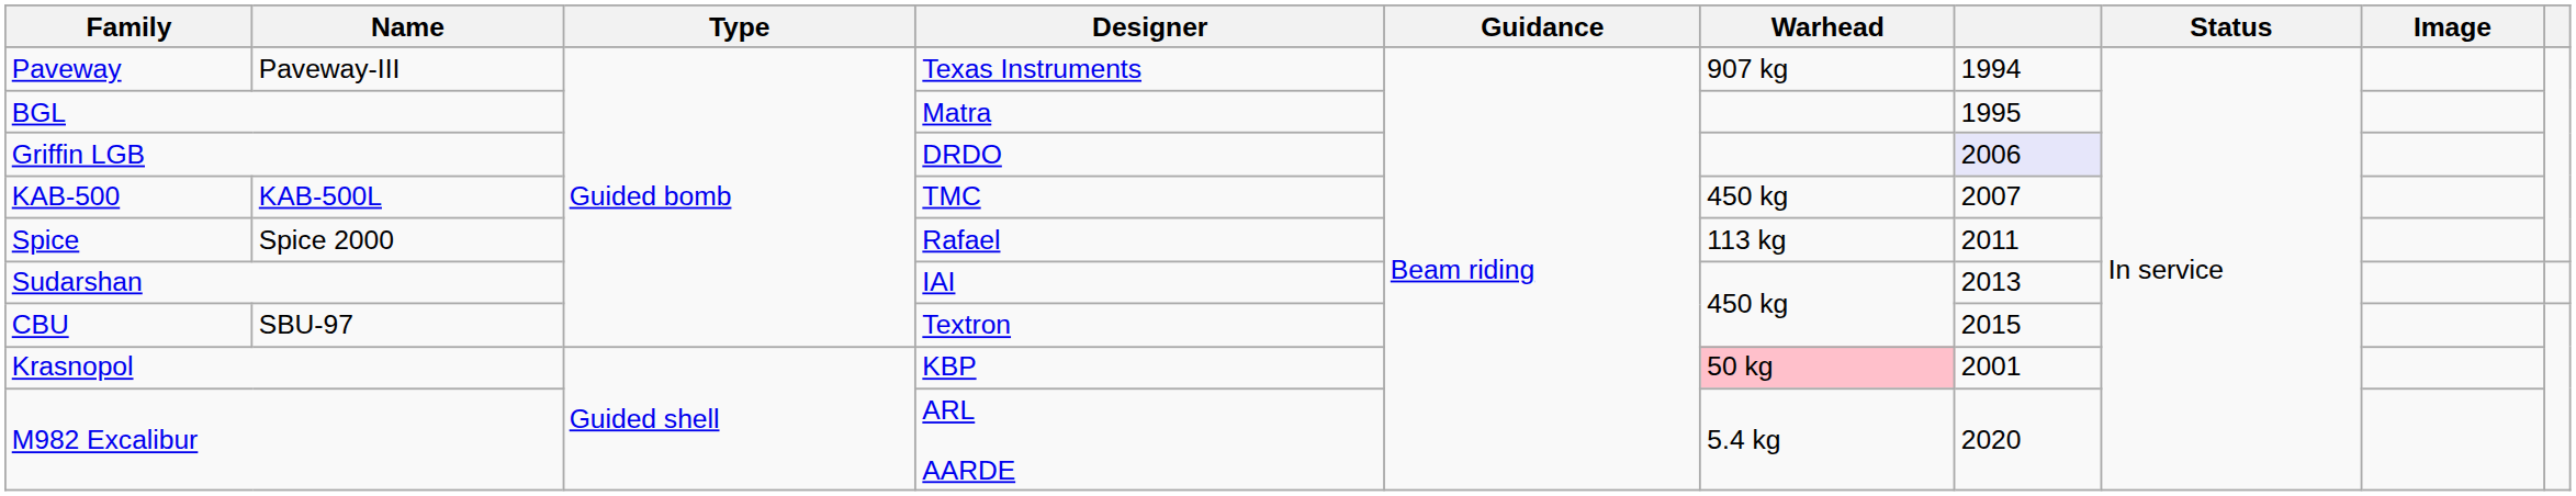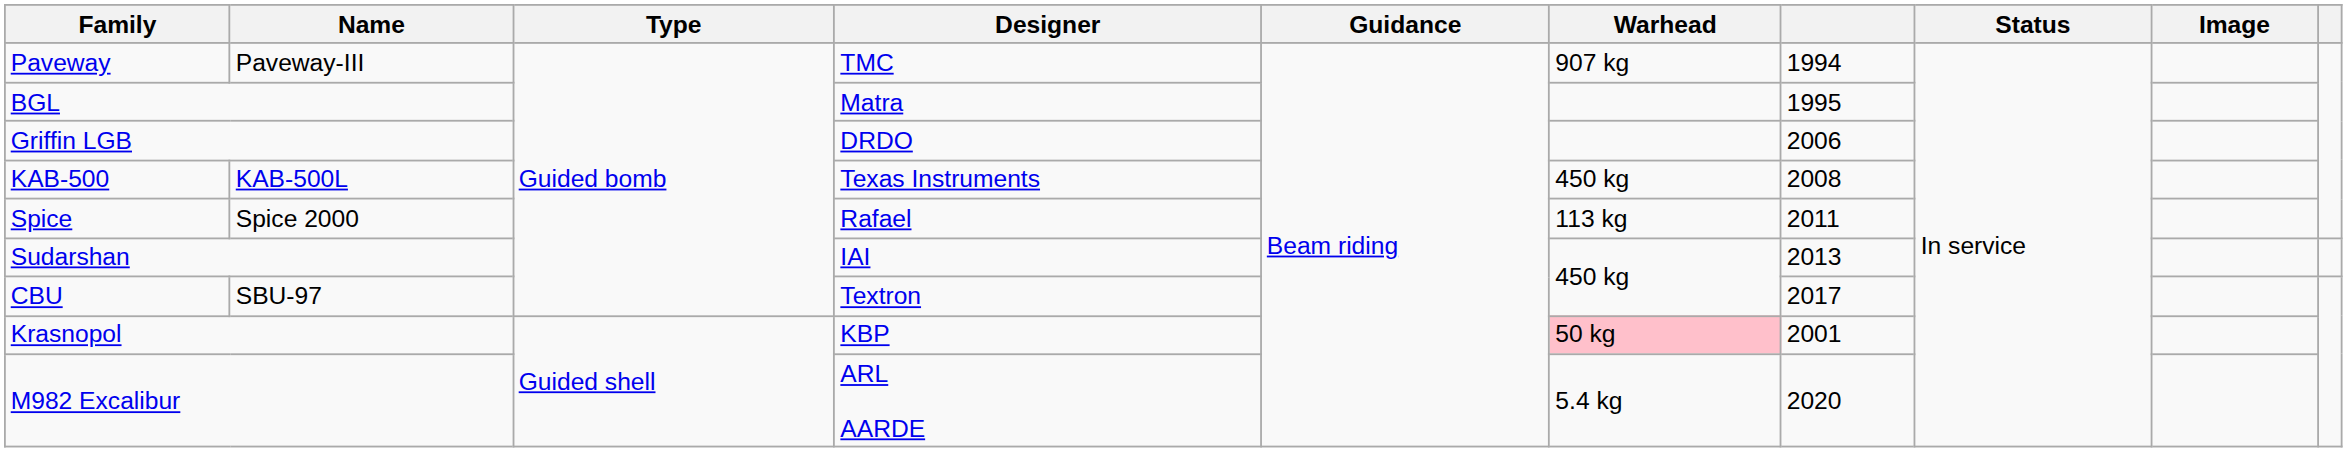Paveway | Designer: Texas Instruments -> TMC
Griffin LGB | column 7: lavender background -> no background
KAB-500 | Designer: TMC -> Texas Instruments
KAB-500 | column 7: 2007 -> 2008
CBU | column 7: 2015 -> 2017
